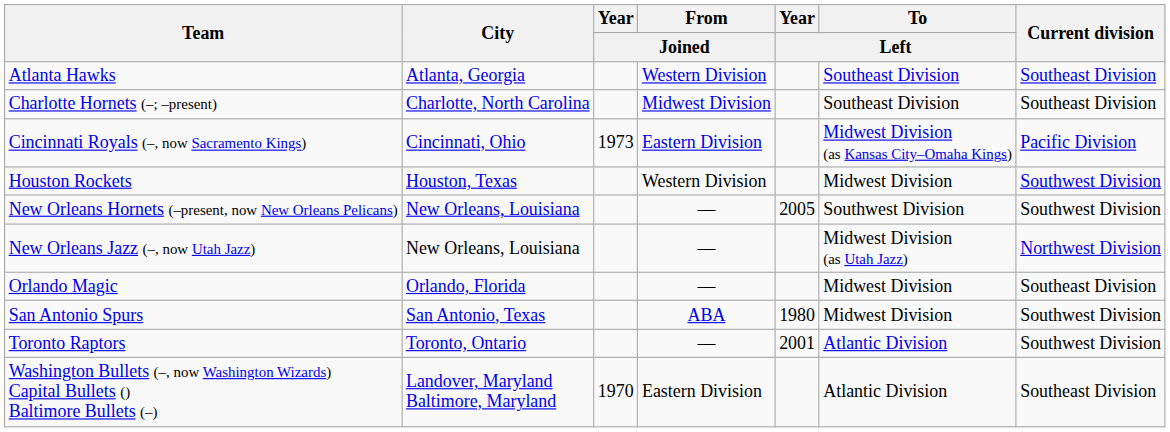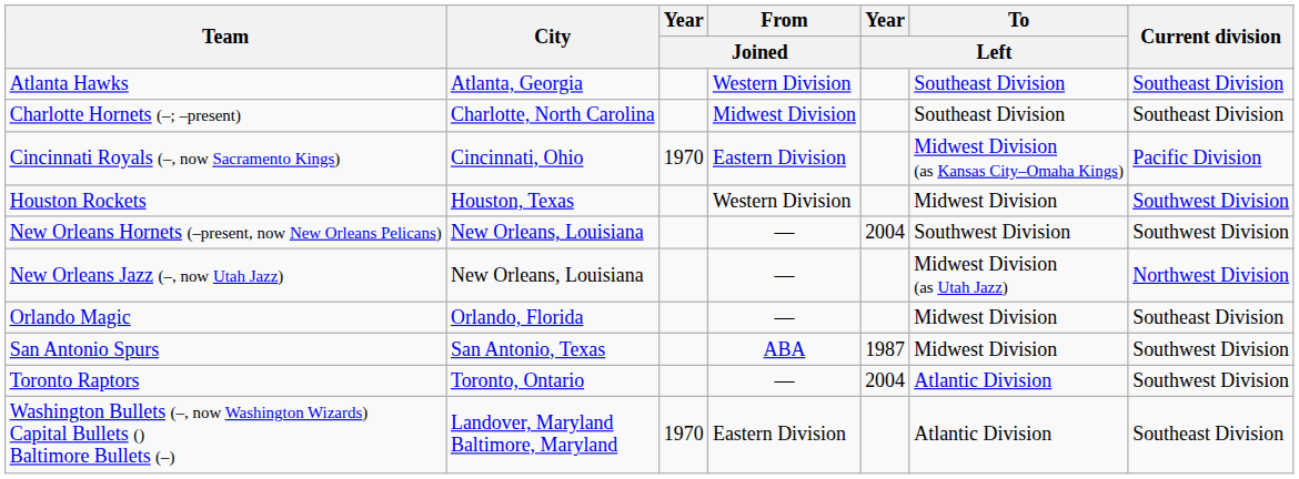Cincinnati Royals (–, now Sacramento Kings) | Year / Joined: 1973 -> 1970
New Orleans Hornets (–present, now New Orleans Pelicans) | Year / Left: 2005 -> 2004
San Antonio Spurs | Year / Left: 1980 -> 1987
Toronto Raptors | Year / Left: 2001 -> 2004
